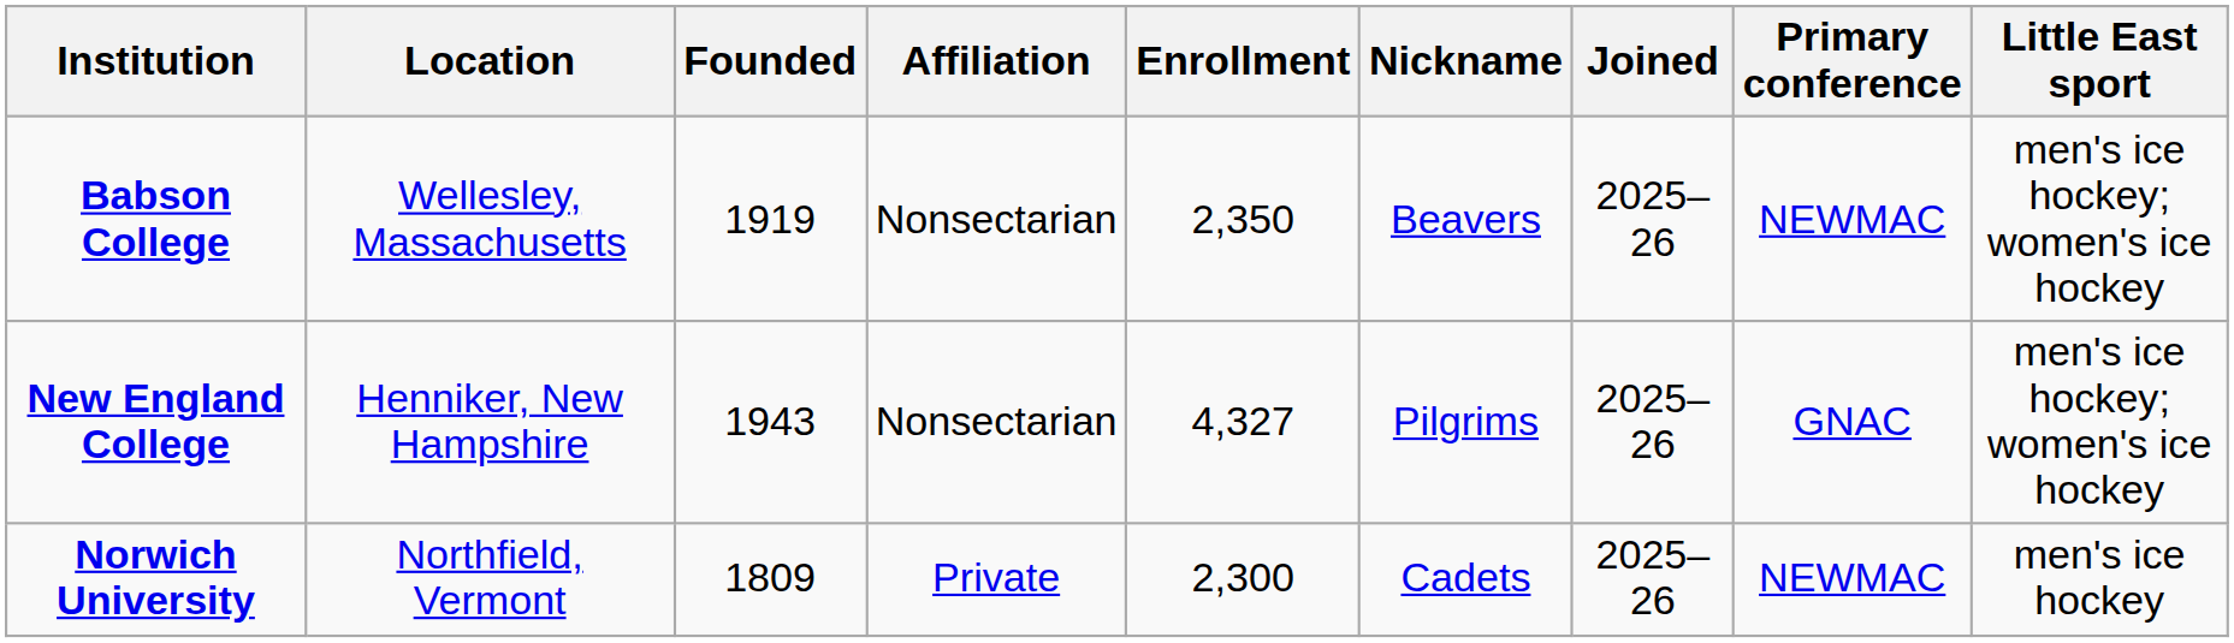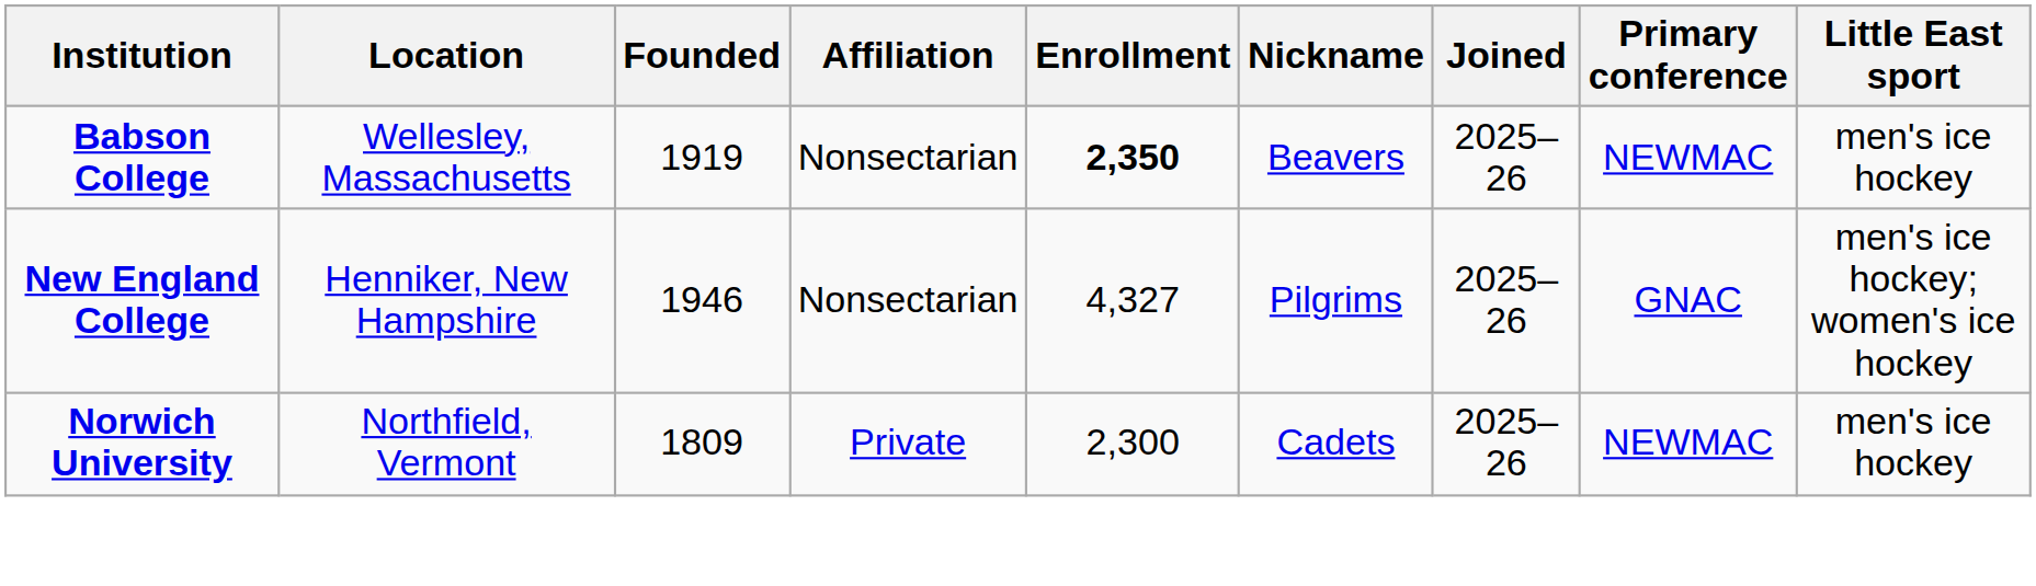Babson College | Enrollment: normal -> bold
Babson College | Little East sport: men's ice hockey; women's ice hockey -> men's ice hockey
New England College | Founded: 1943 -> 1946
